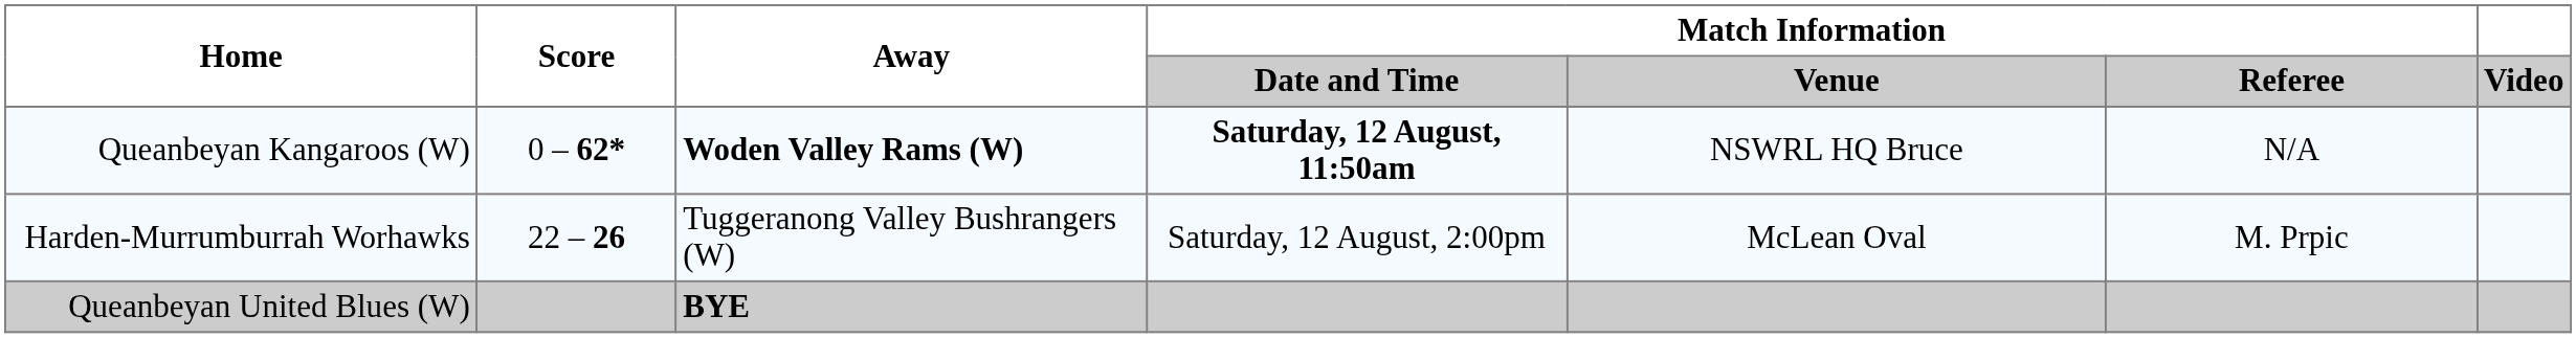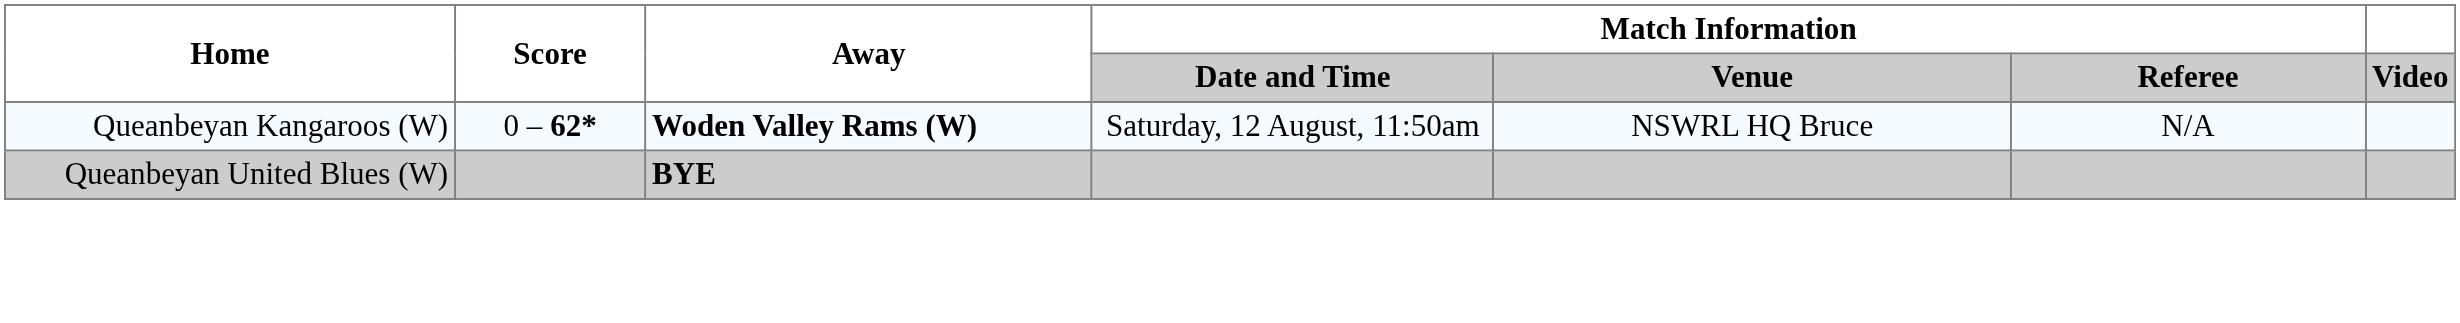Queanbeyan Kangaroos (W) | Match Information / Date and Time: bold -> normal
- row: Harden-Murrumburrah Worhawks | 22 – 26 | Tuggeranong Valley Bushrangers (W) | Saturday, 12 August, 2:00pm | McLean Oval | M. Prpic
